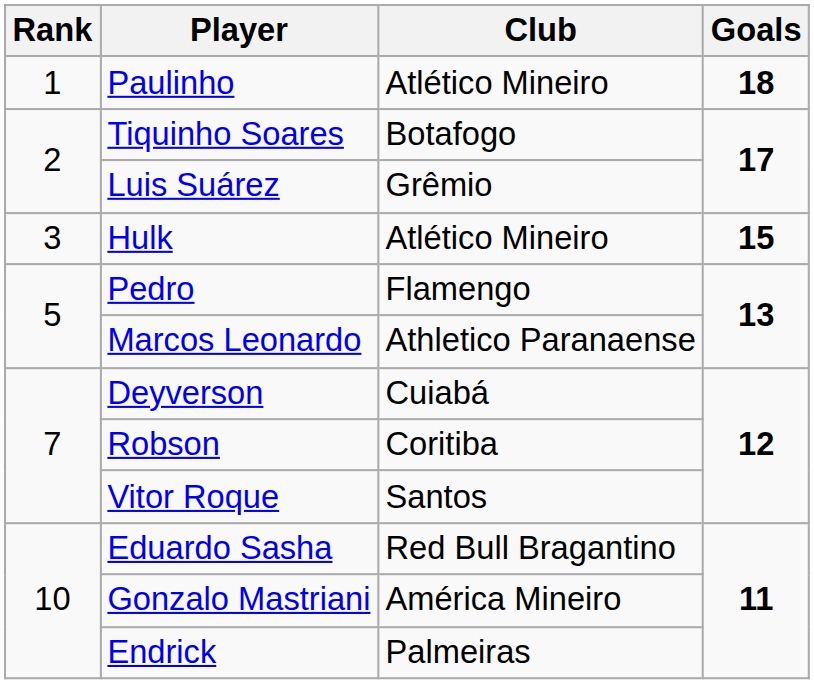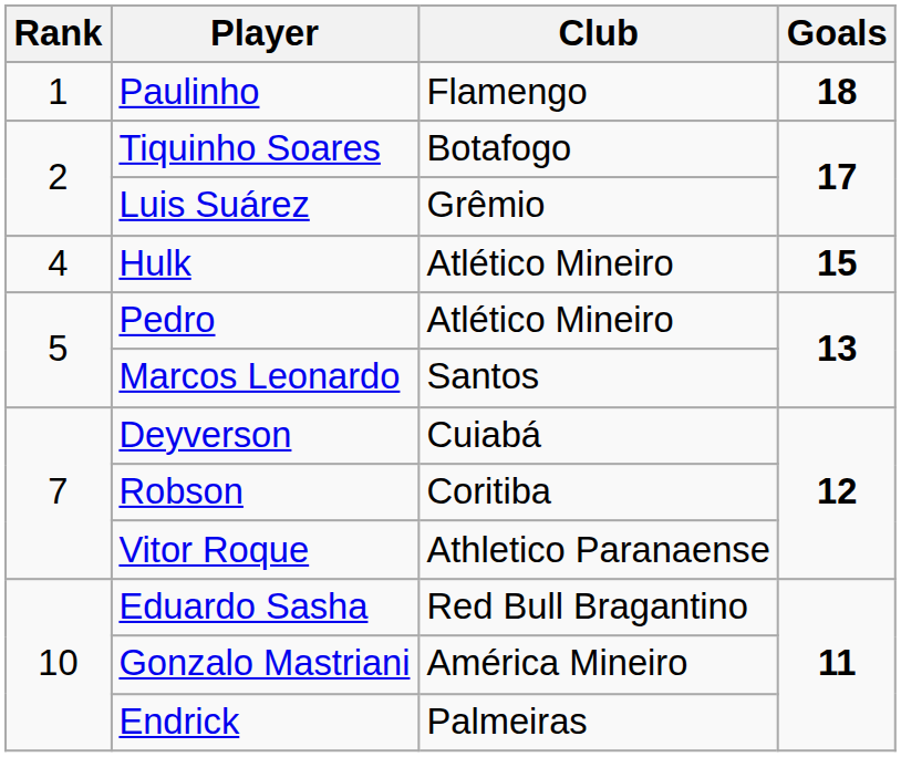Paulinho | Club: Atlético Mineiro -> Flamengo
Hulk | Rank: 3 -> 4
Pedro | Club: Flamengo -> Atlético Mineiro
Marcos Leonardo | Club: Athletico Paranaense -> Santos
Vitor Roque | Club: Santos -> Athletico Paranaense
